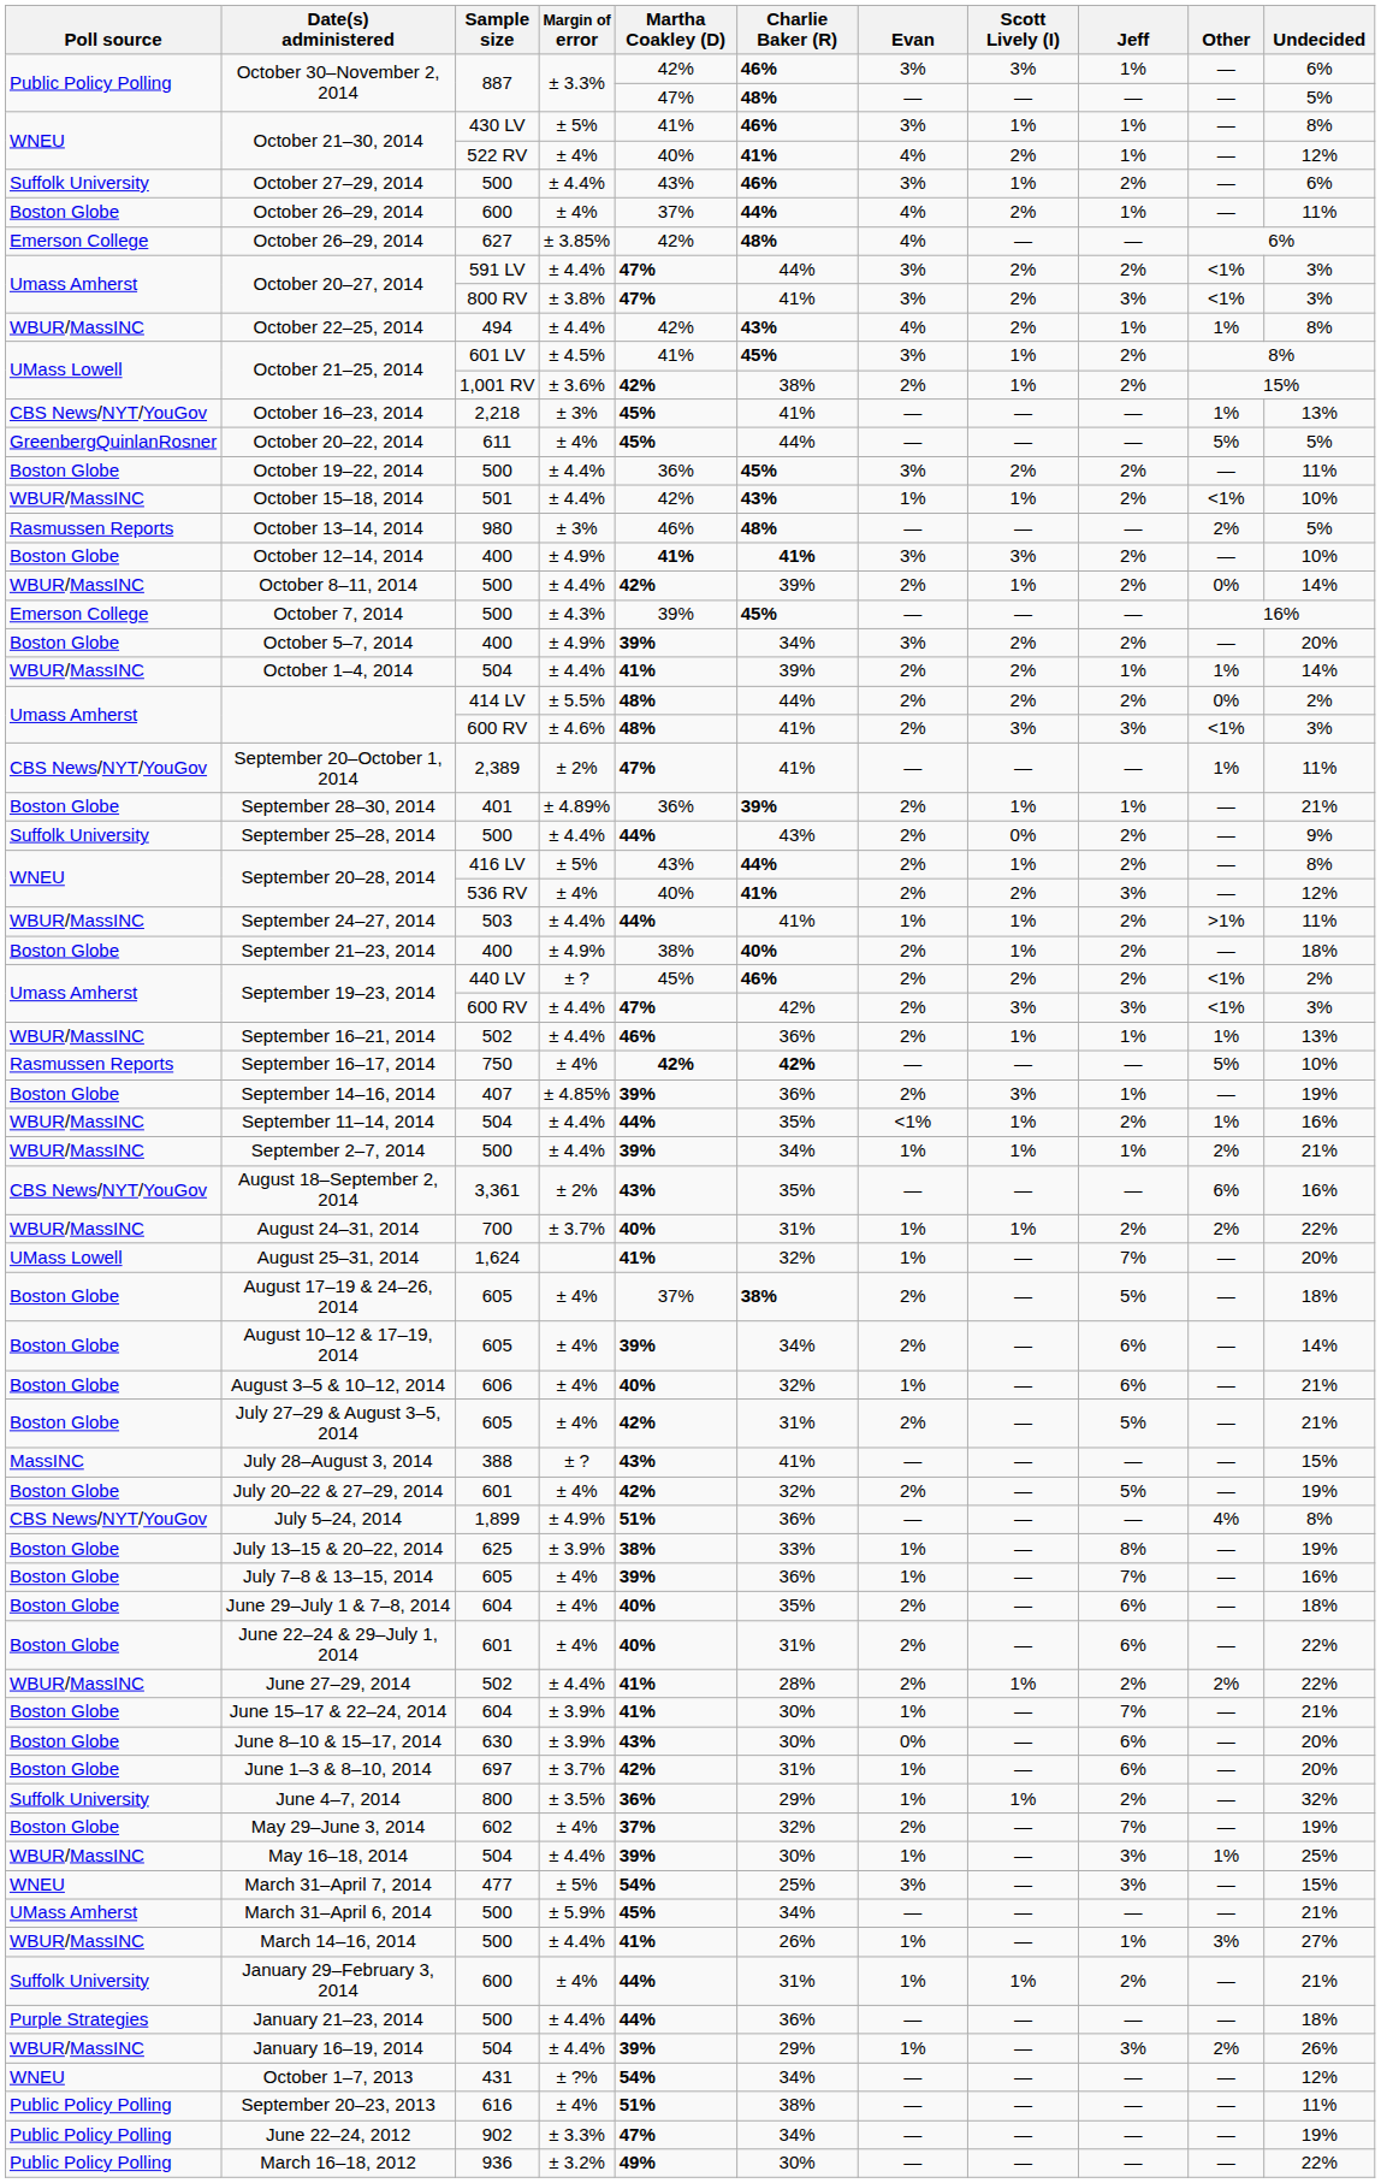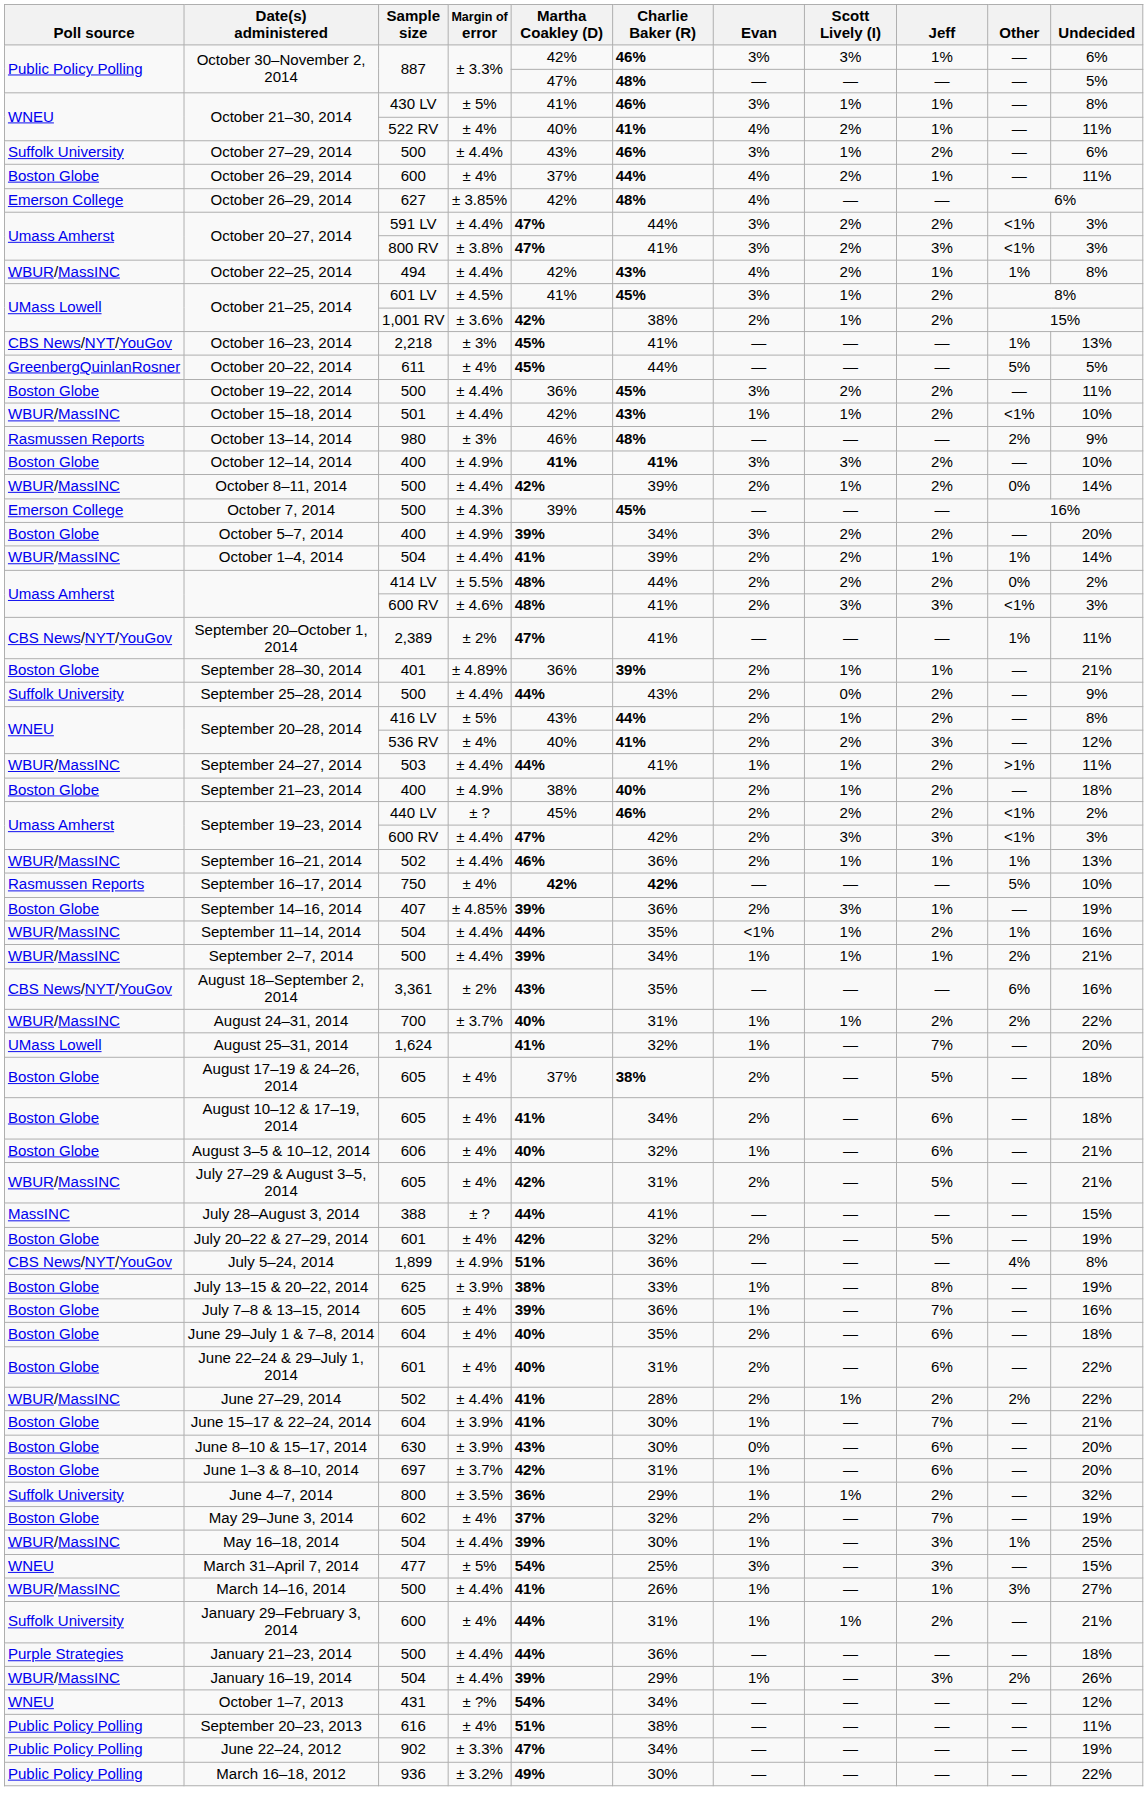October 21–30, 2014 / 522 RV | Undecided: 12% -> 11%
October 13–14, 2014 | Undecided: 5% -> 9%
August 10–12 & 17–19, 2014 | Martha Coakley (D): 39% -> 41%
August 10–12 & 17–19, 2014 | Undecided: 14% -> 18%
July 27–29 & August 3–5, 2014 | Poll source: Boston Globe -> WBUR/MassINC
July 28–August 3, 2014 | Martha Coakley (D): 43% -> 44%
- row: UMass Amherst | March 31–April 6, 2014 | 500 | ± 5.9% | 45% | 34% | — | — | — | — | 21%
